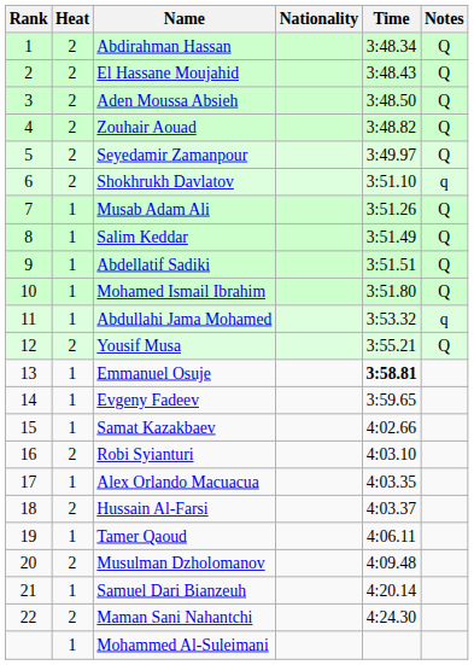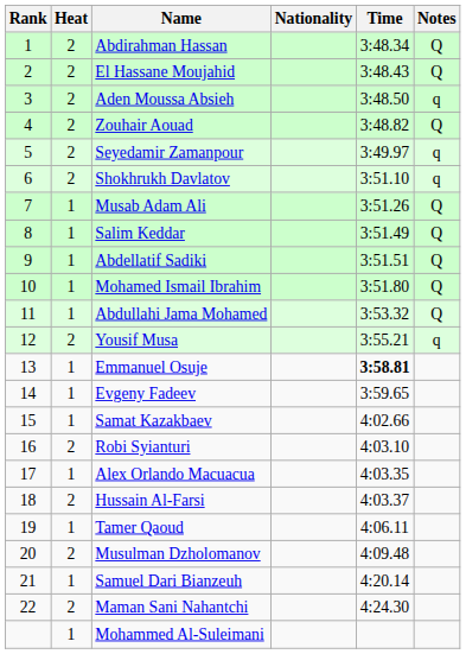Aden Moussa Absieh | Notes: Q -> q
Seyedamir Zamanpour | Notes: Q -> q
Abdullahi Jama Mohamed | Notes: q -> Q
Yousif Musa | Notes: Q -> q
